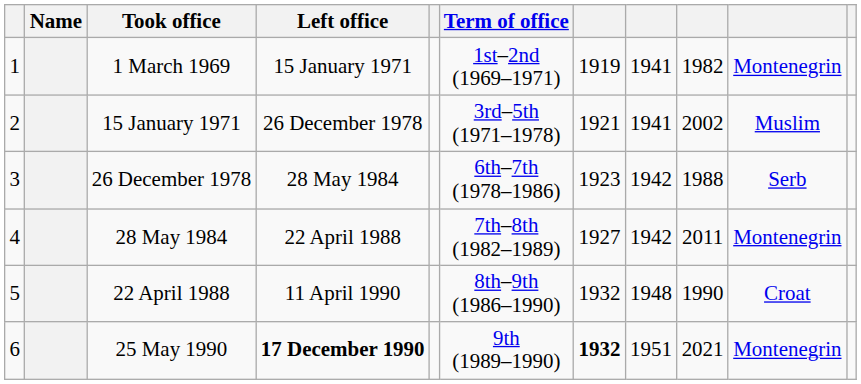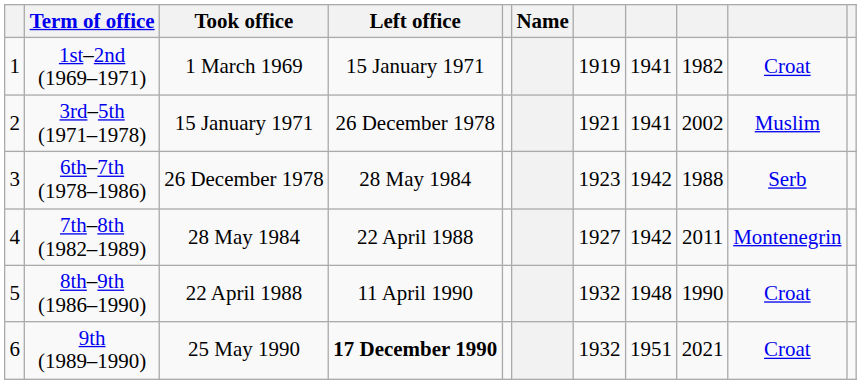columns swapped: Name <-> Term of office
1 March 1969 | column 10: Montenegrin -> Croat
25 May 1990 | column 7: bold -> normal
25 May 1990 | column 10: Montenegrin -> Croat
